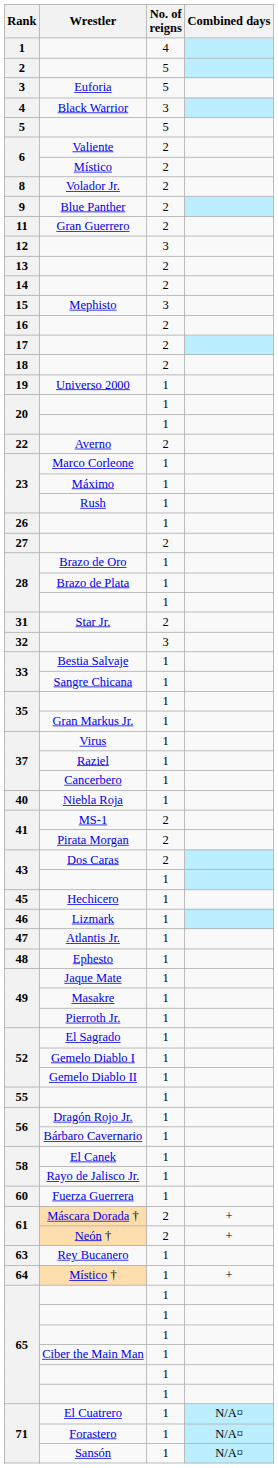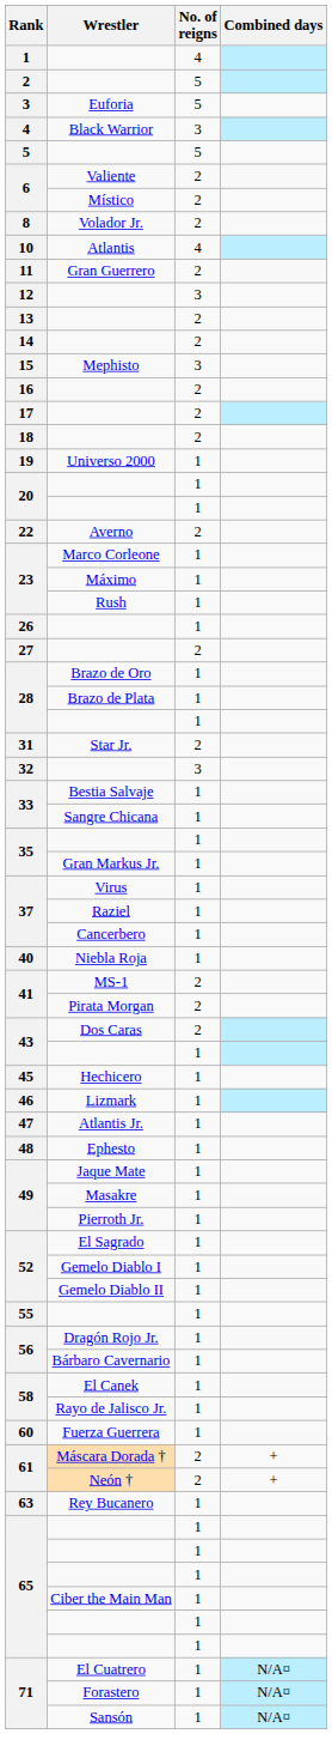- row: 9 | Blue Panther | 2
+ row: 10 | Atlantis | 4
- row: 64 | Místico † | 1 | +
